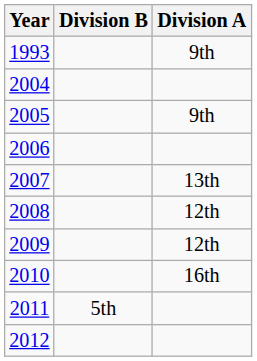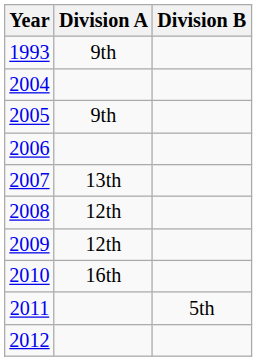columns swapped: Division A <-> Division B
